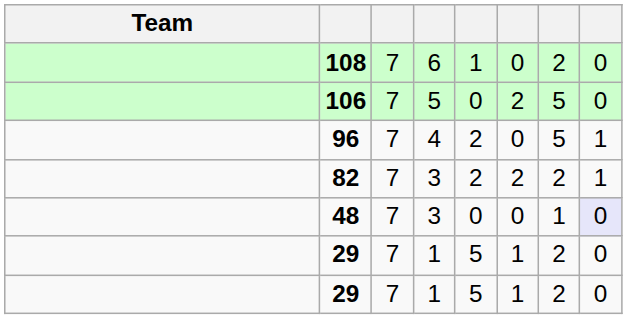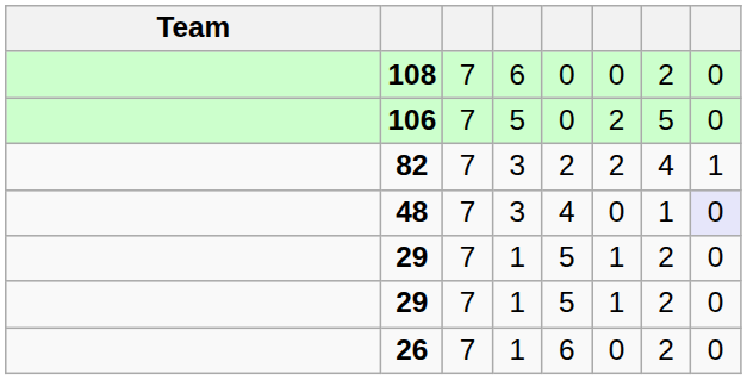108 | column 5: 1 -> 0
- row: 96 | 7 | 4 | 2 | 0 | 5 | 1
82 | column 7: 2 -> 4
48 | column 5: 0 -> 4
+ row: 26 | 7 | 1 | 6 | 0 | 2 | 0
